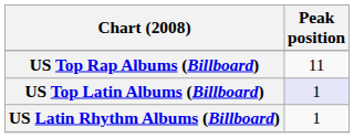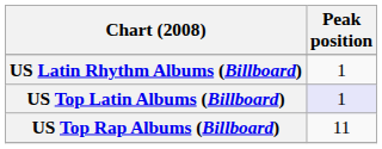rows swapped: US Top Rap Albums (Billboard) <-> US Latin Rhythm Albums (Billboard)
